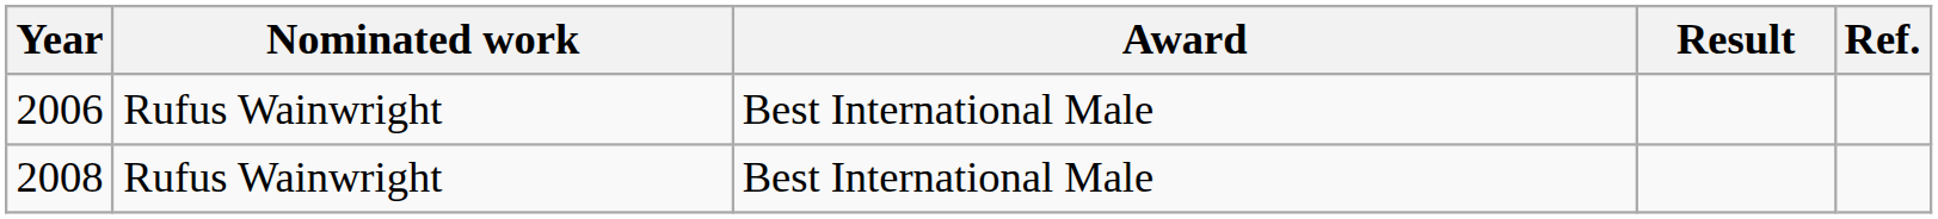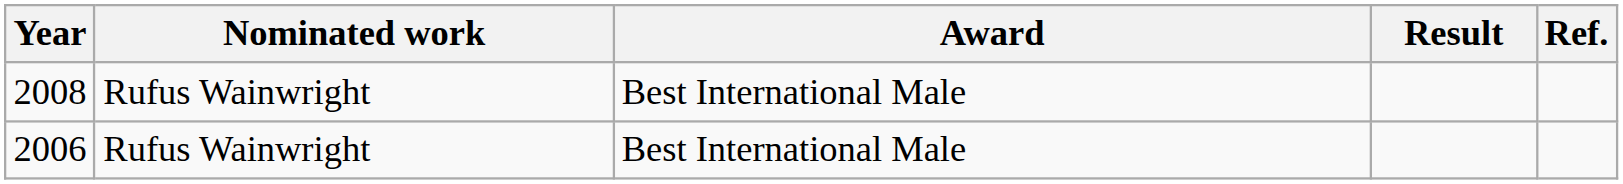rows swapped: 2006 <-> 2008
